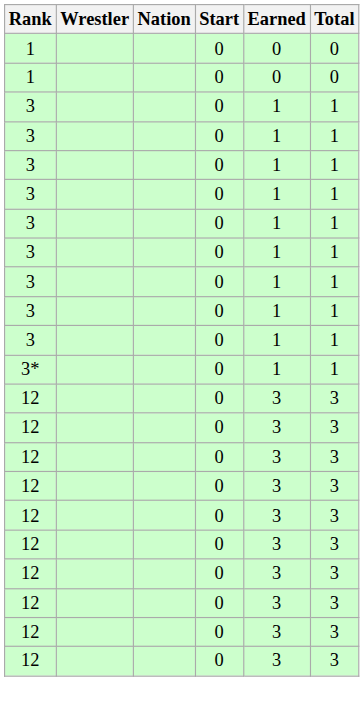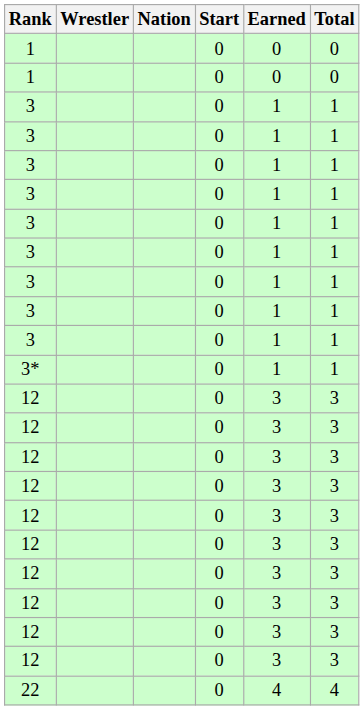+ row: 22 | 0 | 4 | 4
